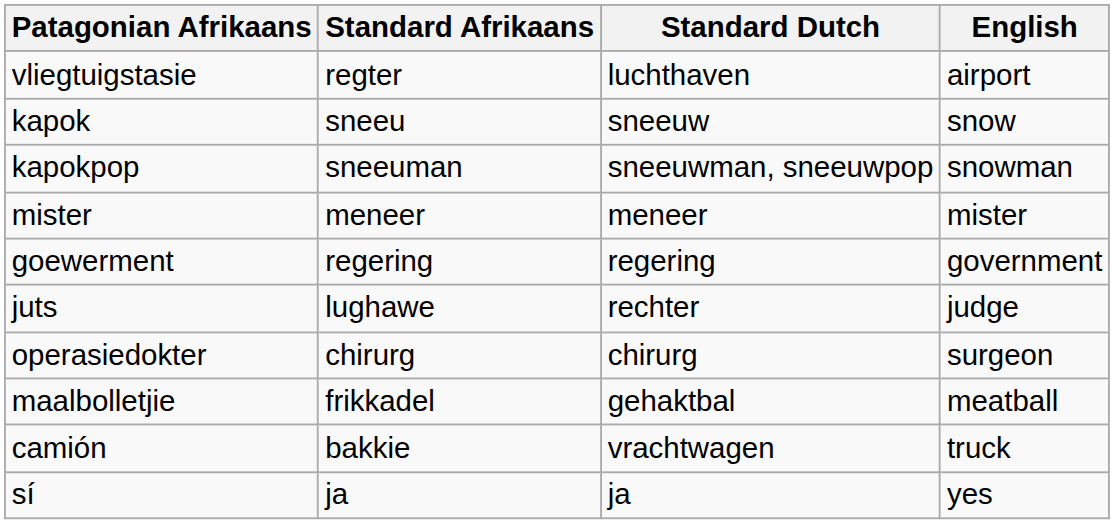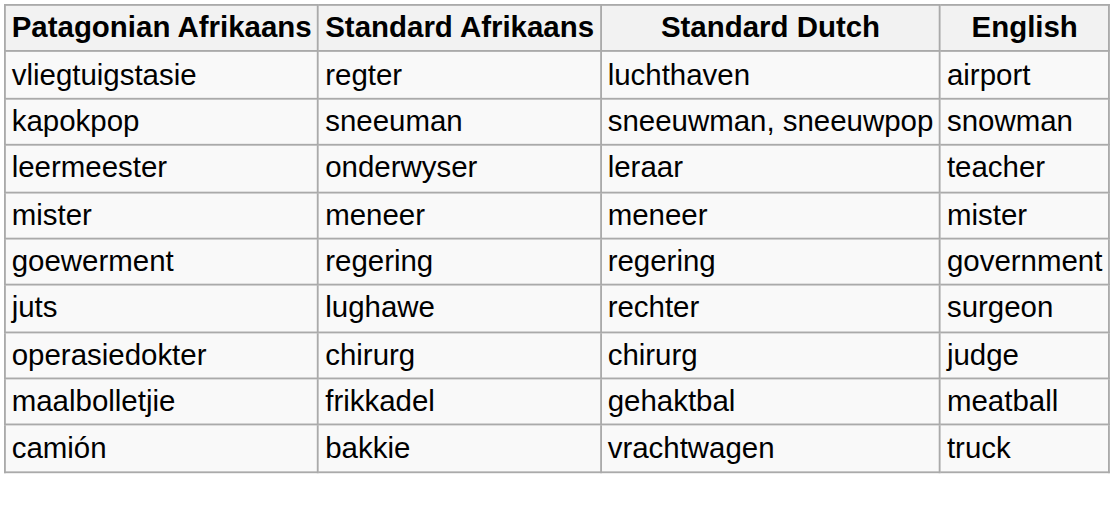- row: kapok | sneeu | sneeuw | snow
+ row: leermeester | onderwyser | leraar | teacher
juts | English: judge -> surgeon
operasiedokter | English: surgeon -> judge
- row: sí | ja | ja | yes
